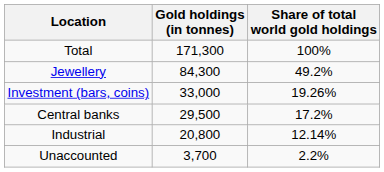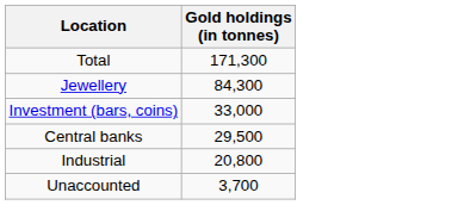- column: Share of total world gold holdings | 100% | 49.2% | 19.26% | 17.2% | 12.14% | 2.2%
